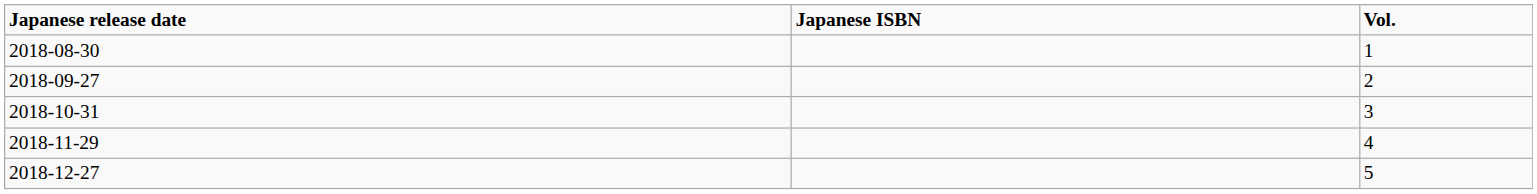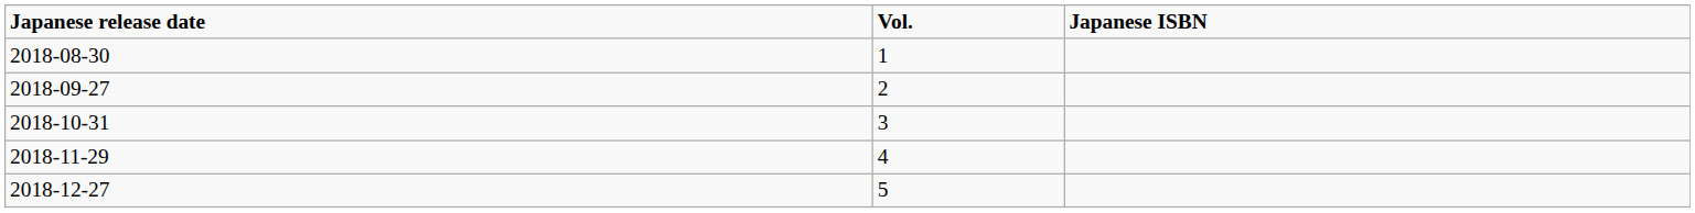columns swapped: Vol. <-> Japanese ISBN
